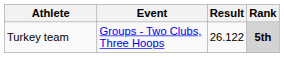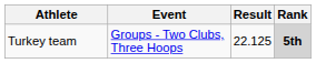Turkey team | Result: 26.122 -> 22.125
